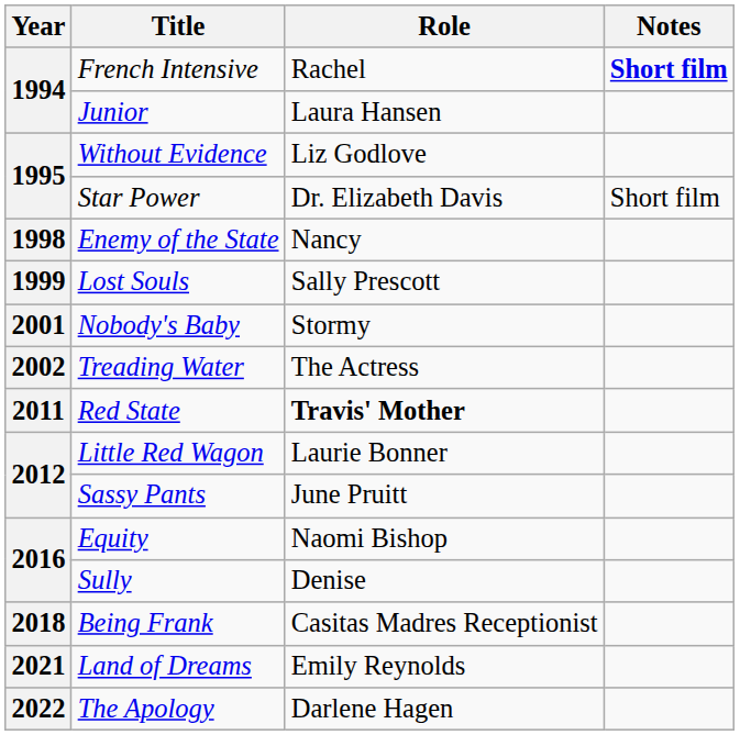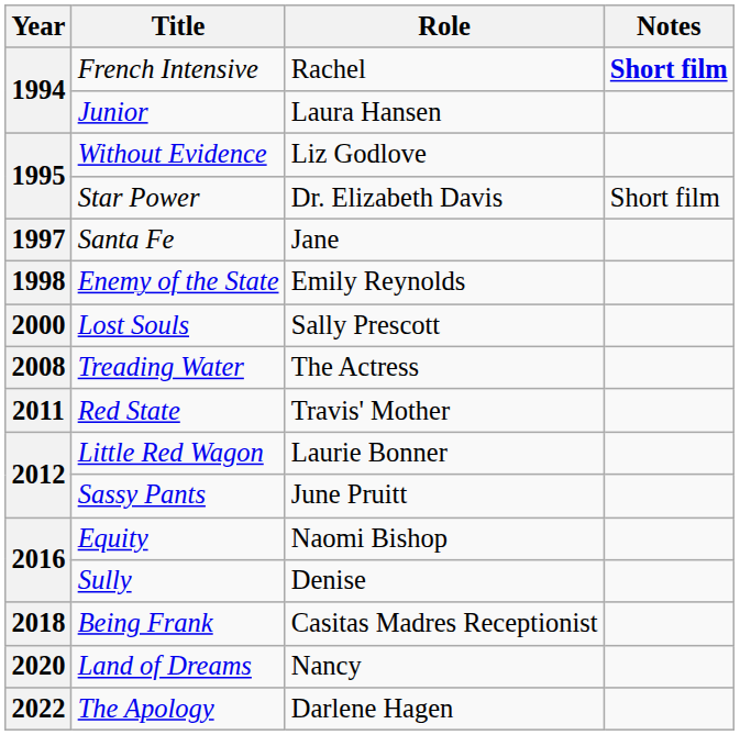+ row: 1997 | Santa Fe | Jane
Enemy of the State | Role: Nancy -> Emily Reynolds
Lost Souls | Year: 1999 -> 2000
- row: 2001 | Nobody's Baby | Stormy
Treading Water | Year: 2002 -> 2008
Red State | Role: bold -> normal
Land of Dreams | Year: 2021 -> 2020
Land of Dreams | Role: Emily Reynolds -> Nancy
